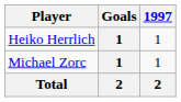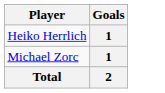- column: 1997 | 1 | 1 | 2
